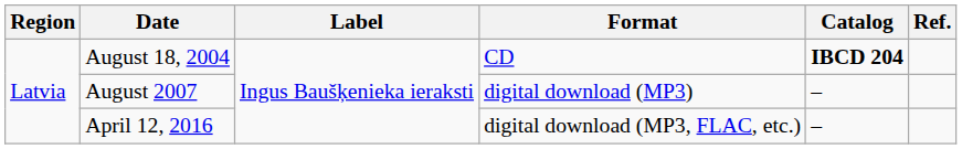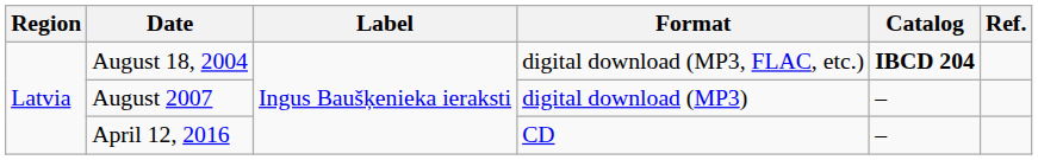August 18, 2004 | Format: CD -> digital download (MP3, FLAC, etc.)
April 12, 2016 | Format: digital download (MP3, FLAC, etc.) -> CD
